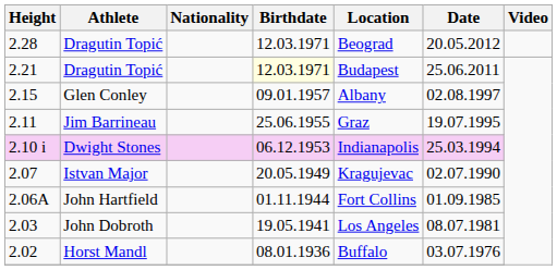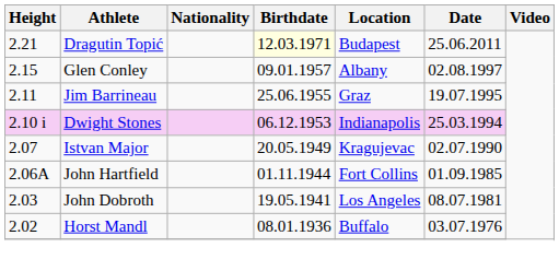- row: 2.28 | Dragutin Topić | 12.03.1971 | Beograd | 20.05.2012
